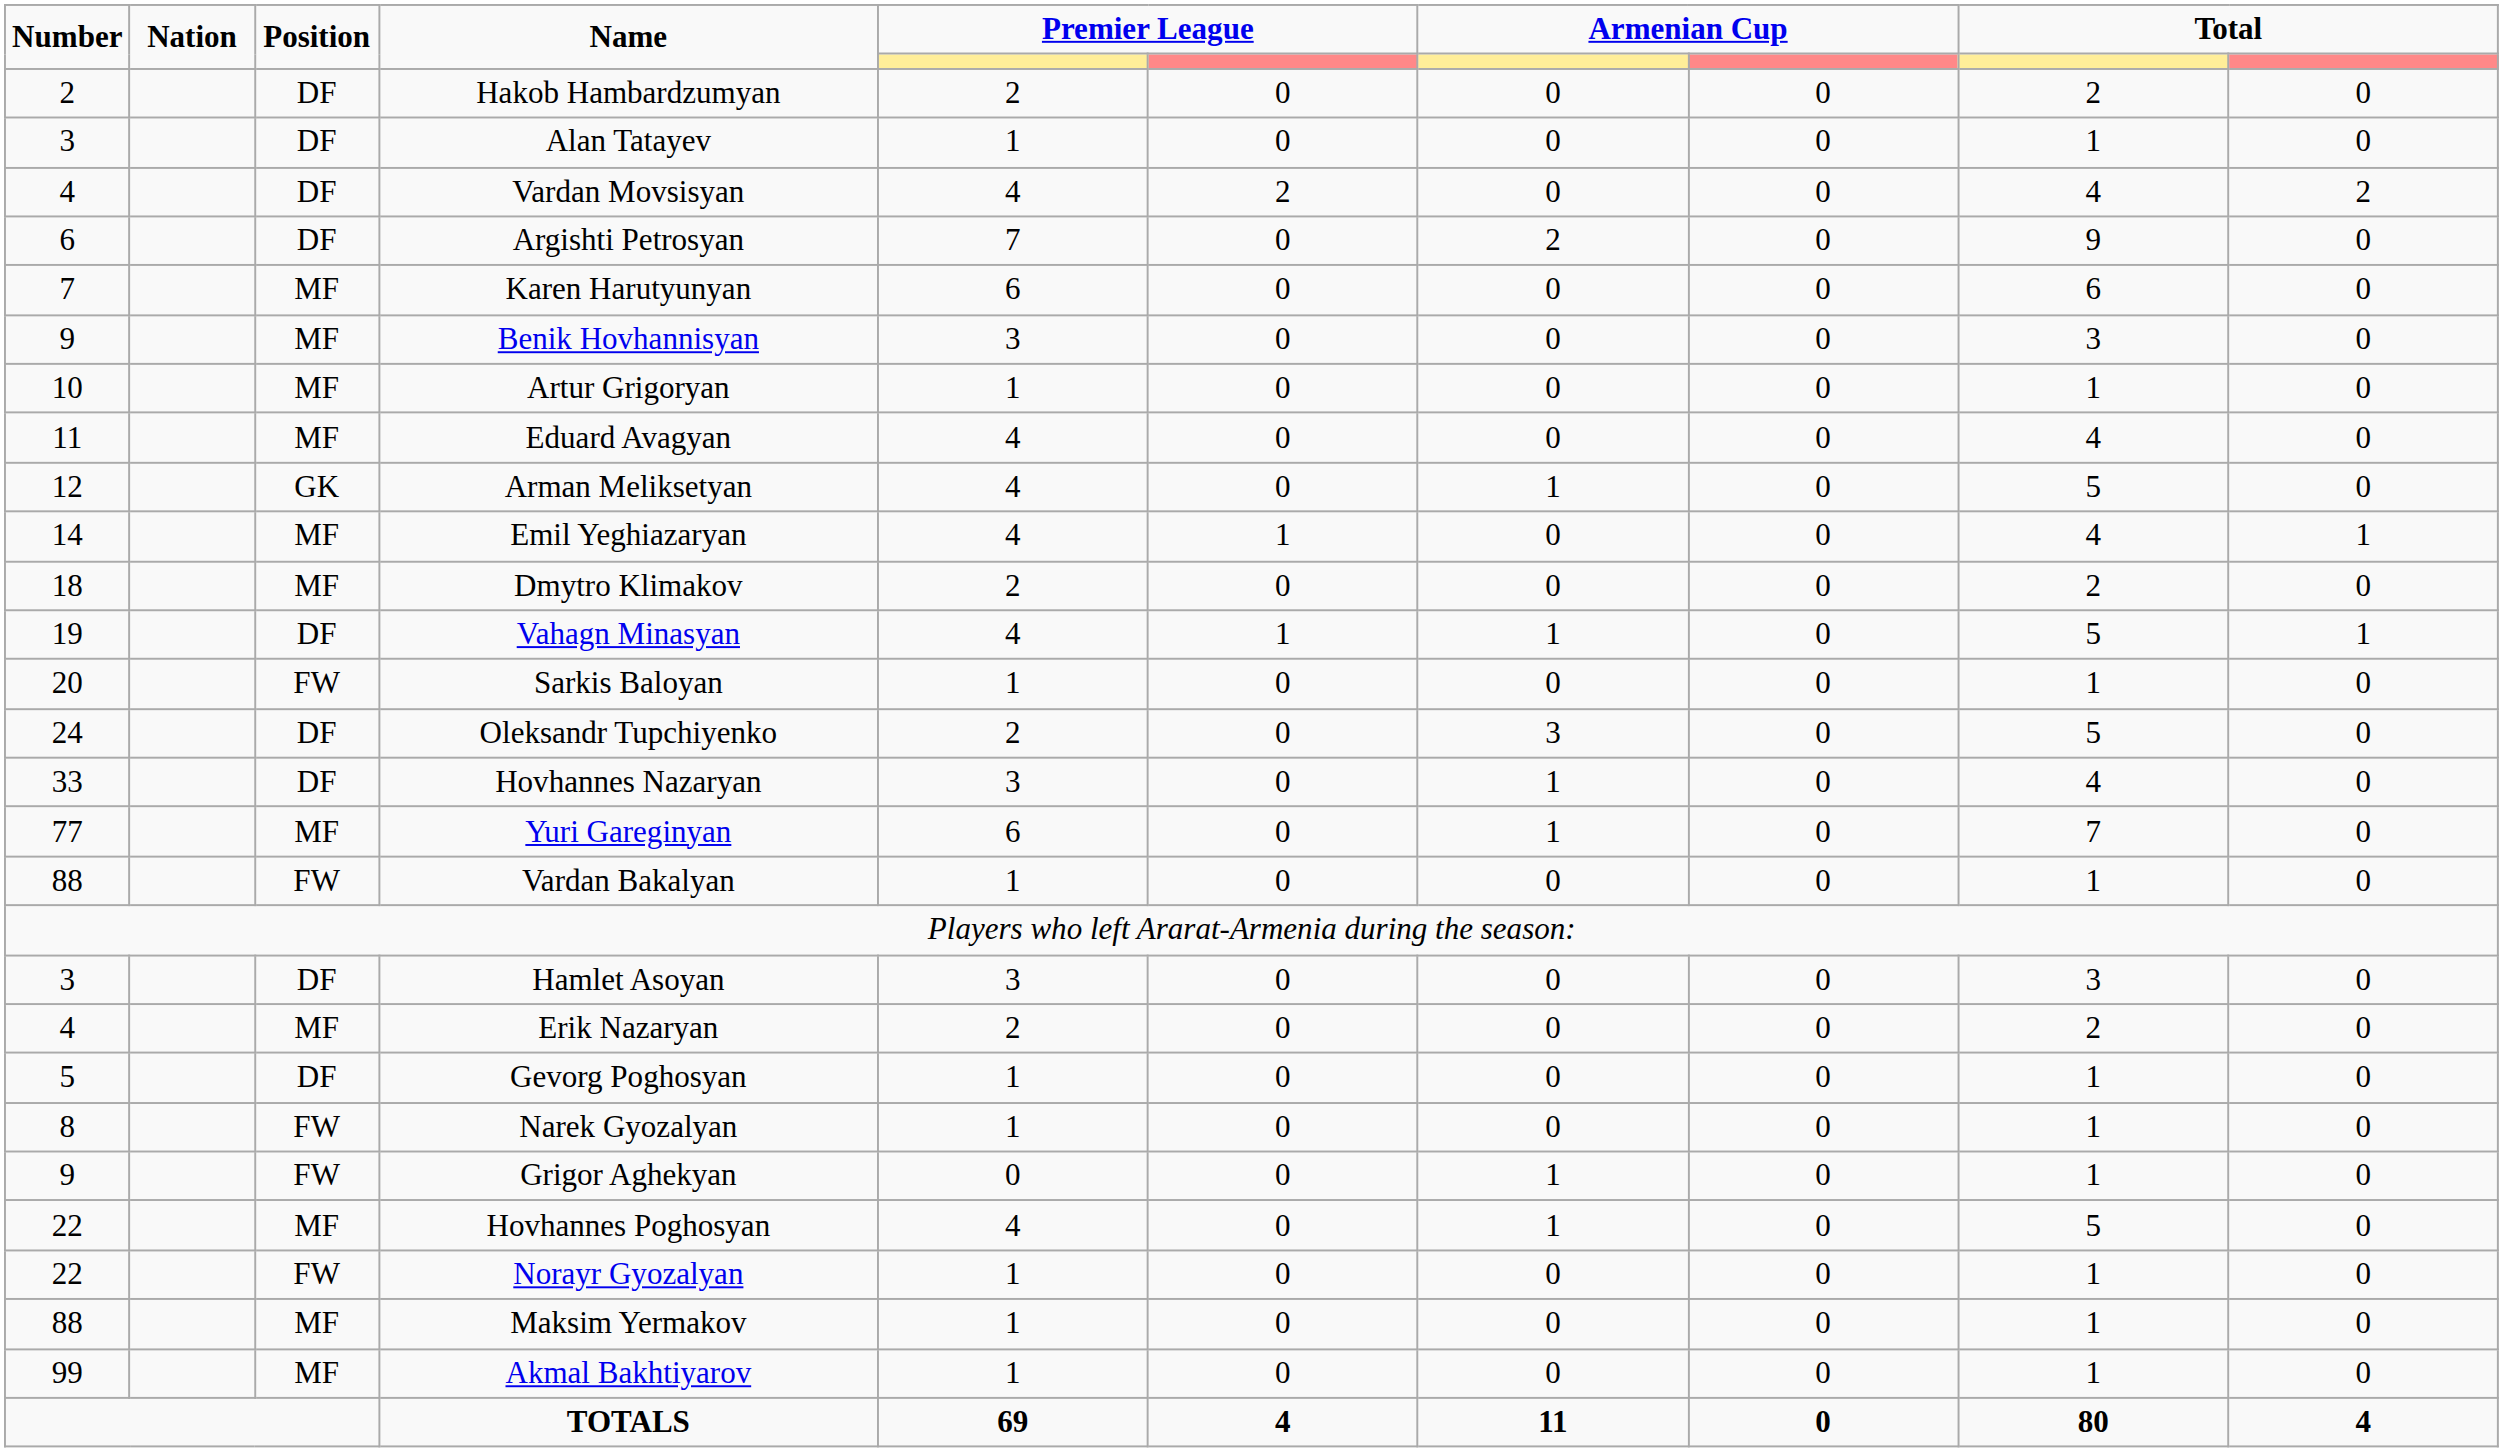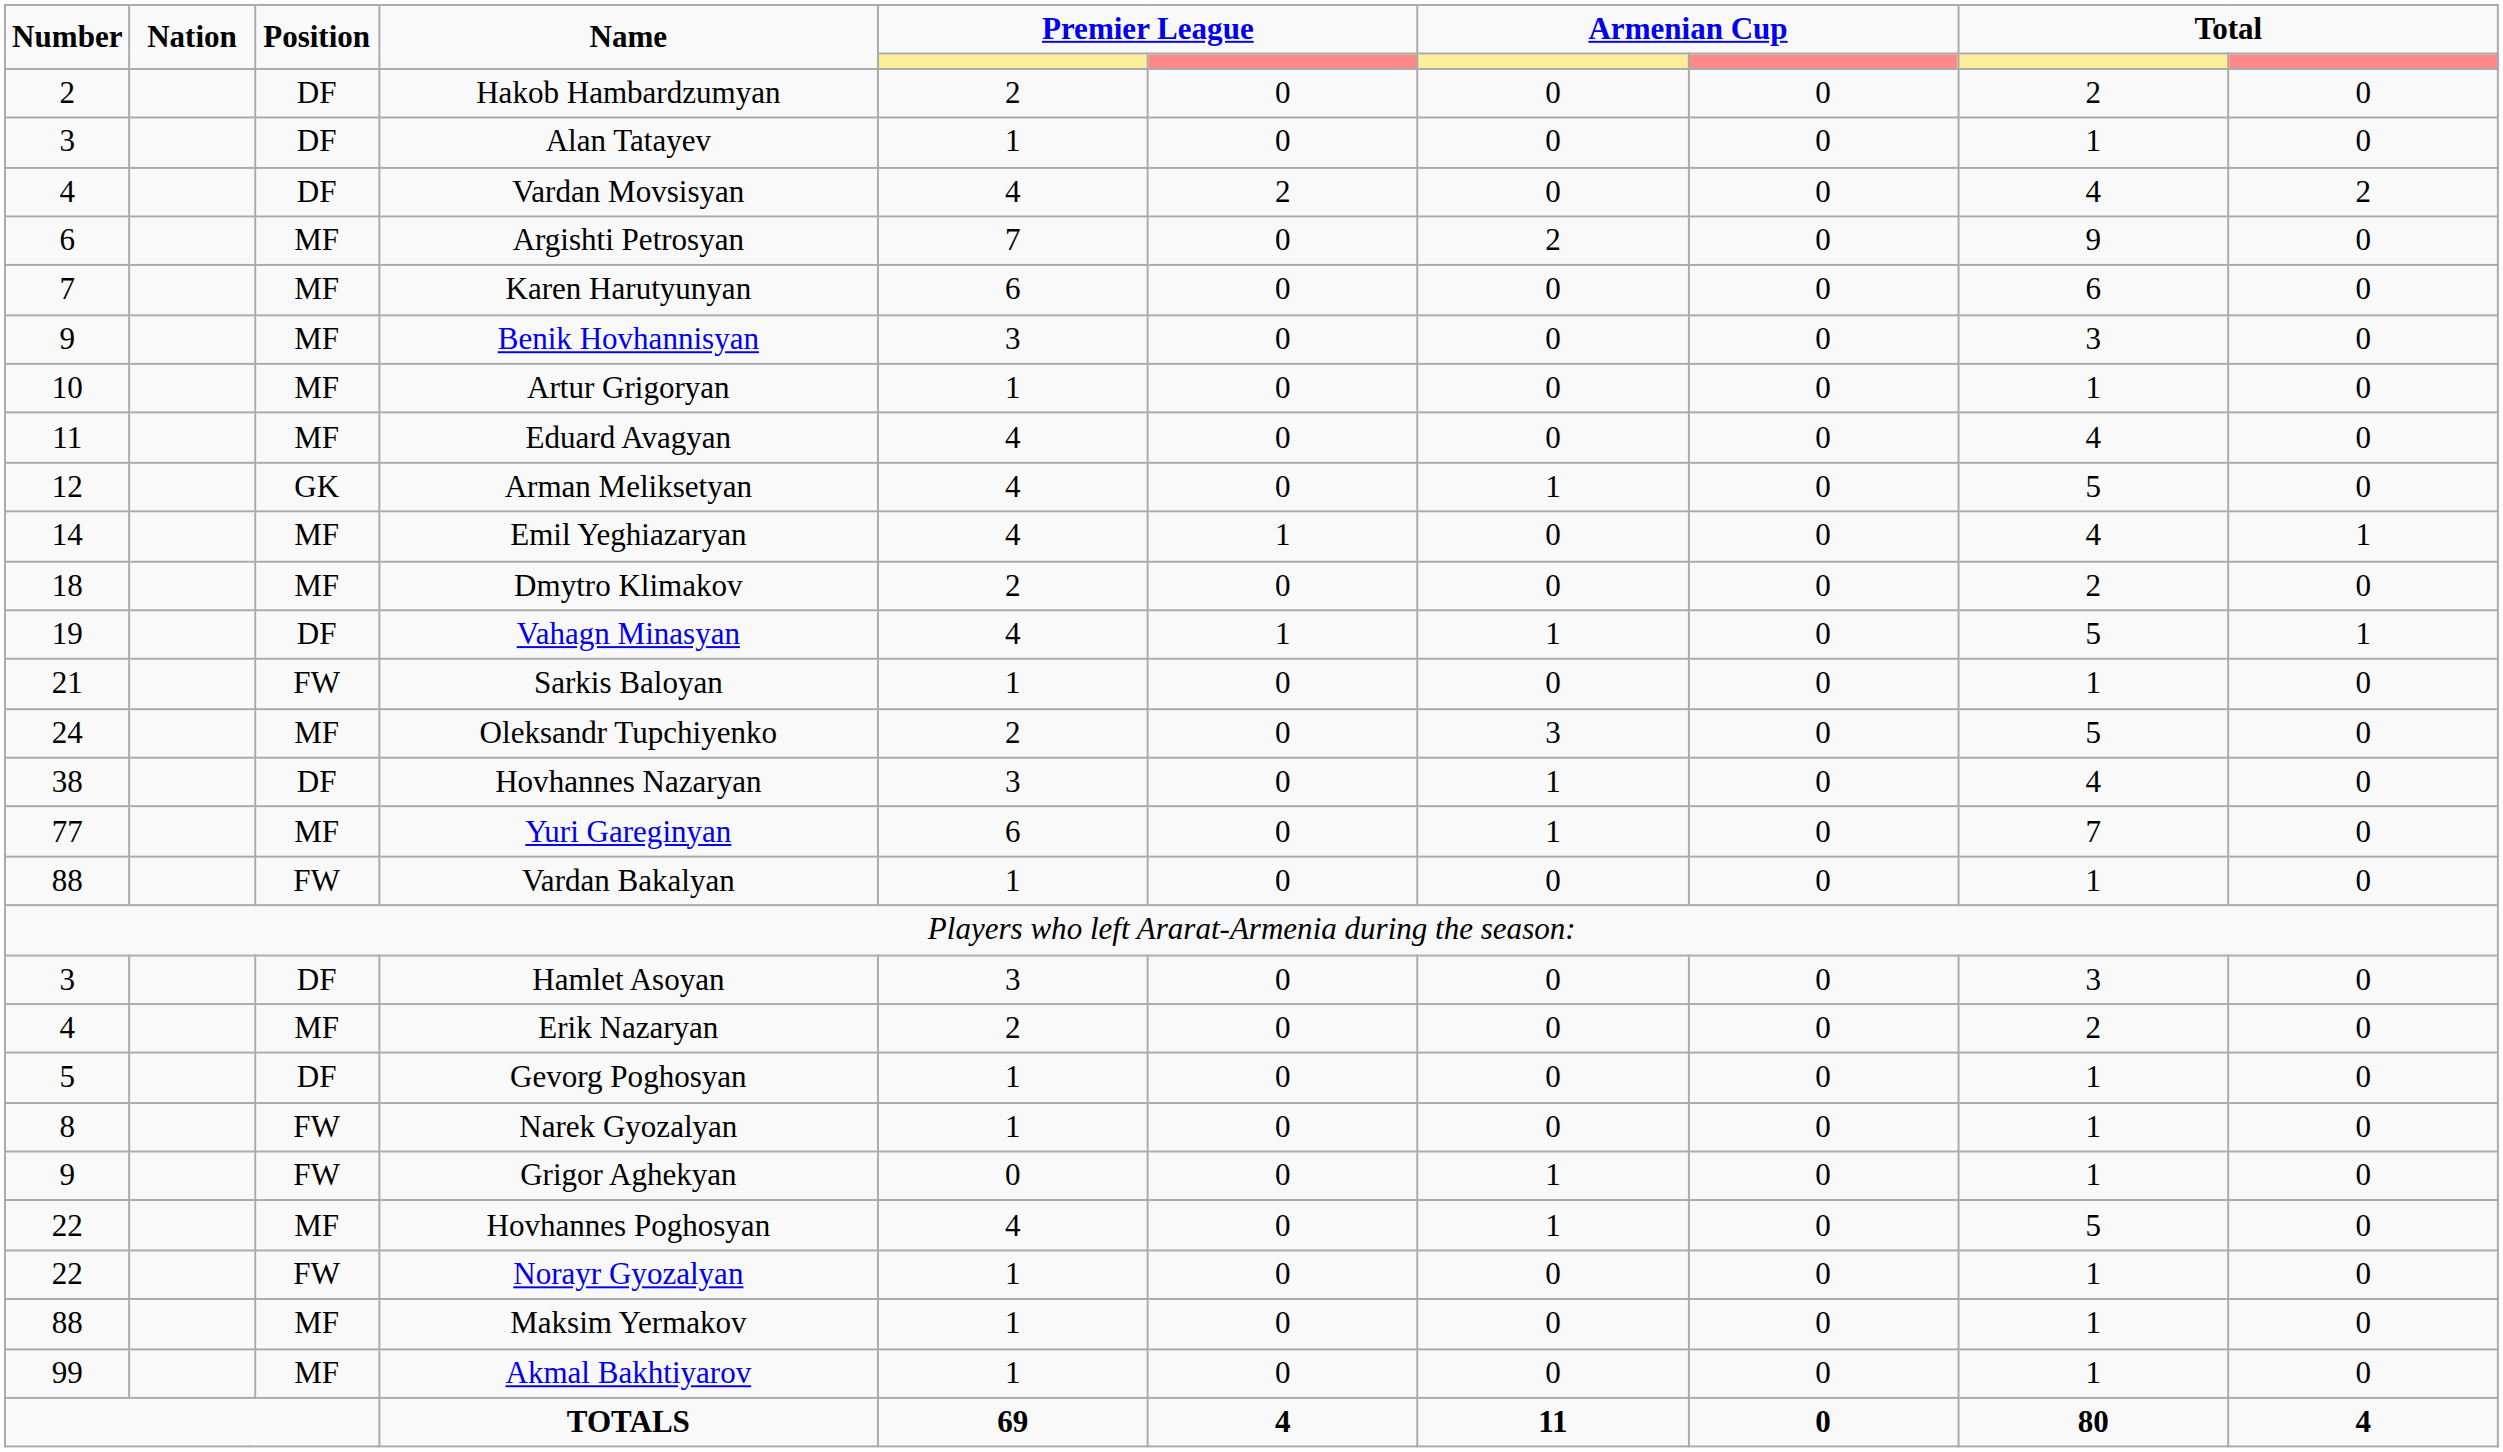Argishti Petrosyan | Position: DF -> MF
Sarkis Baloyan | Number: 20 -> 21
Oleksandr Tupchiyenko | Position: DF -> MF
Hovhannes Nazaryan | Number: 33 -> 38
